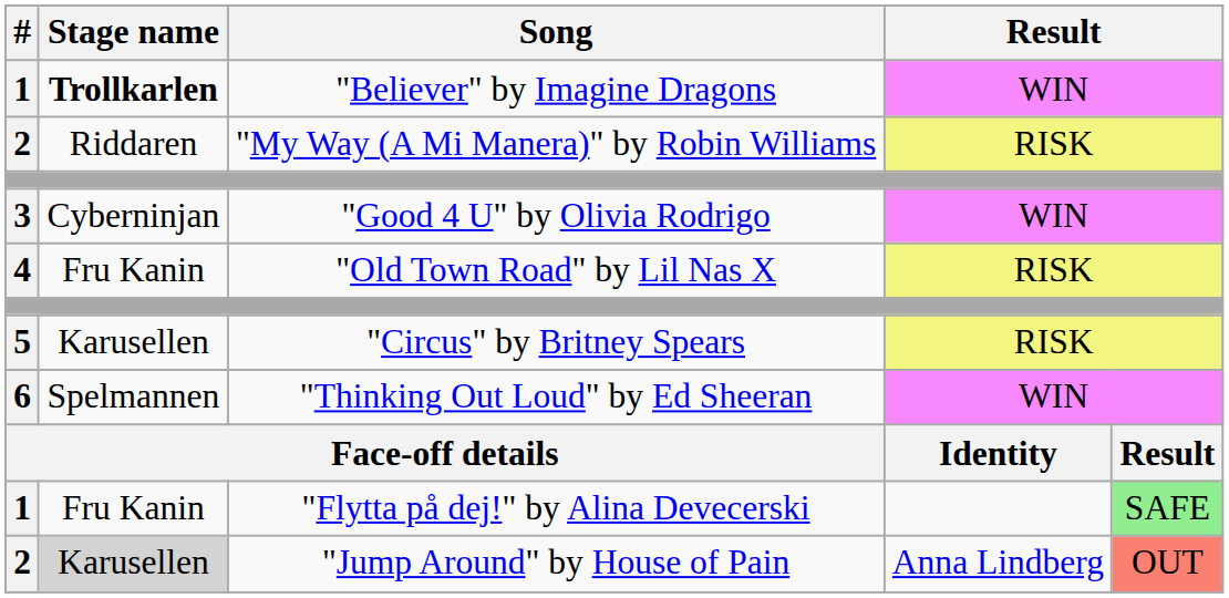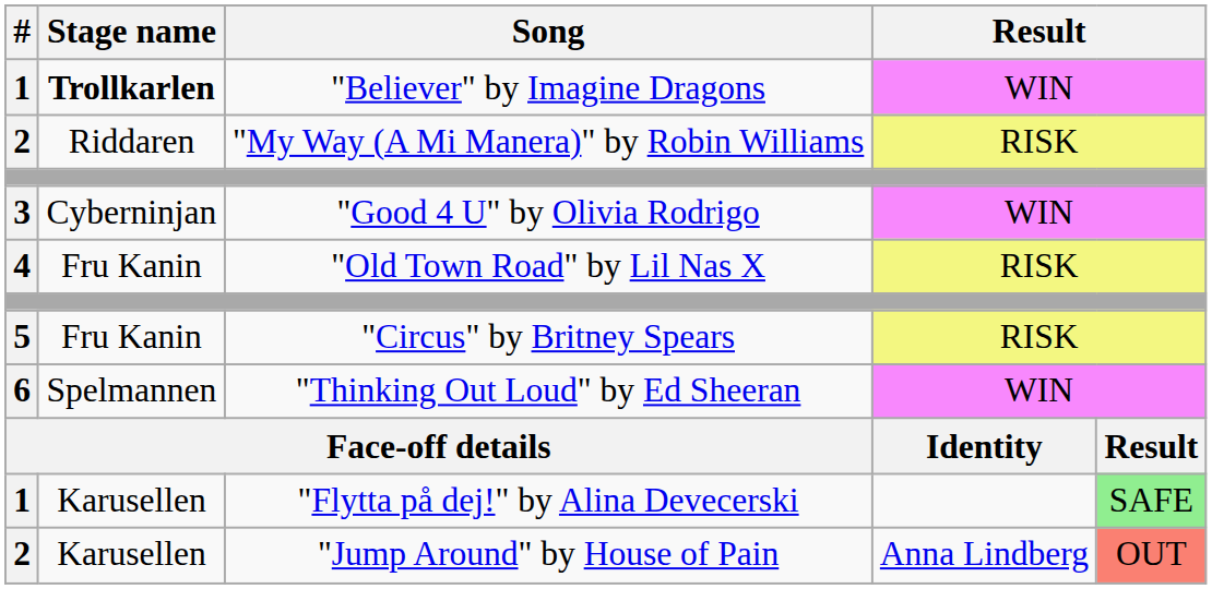"Circus" by Britney Spears | Stage name: Karusellen -> Fru Kanin
"Flytta på dej!" by Alina Devecerski | Stage name: Fru Kanin -> Karusellen
"Jump Around" by House of Pain | Stage name: lightgrey background -> no background
